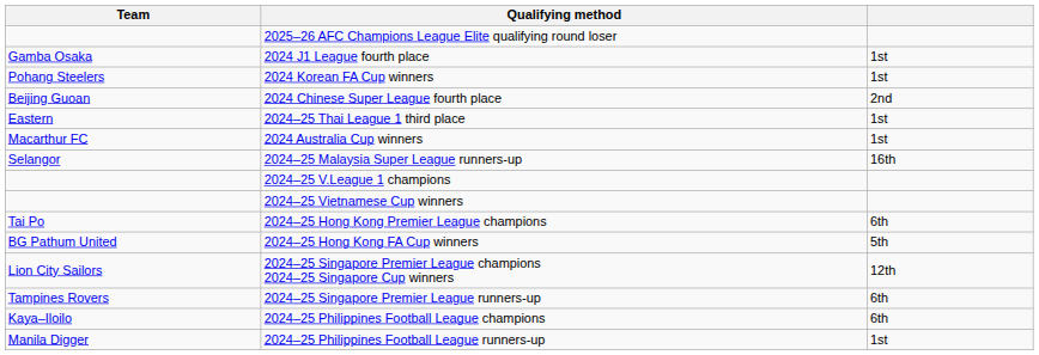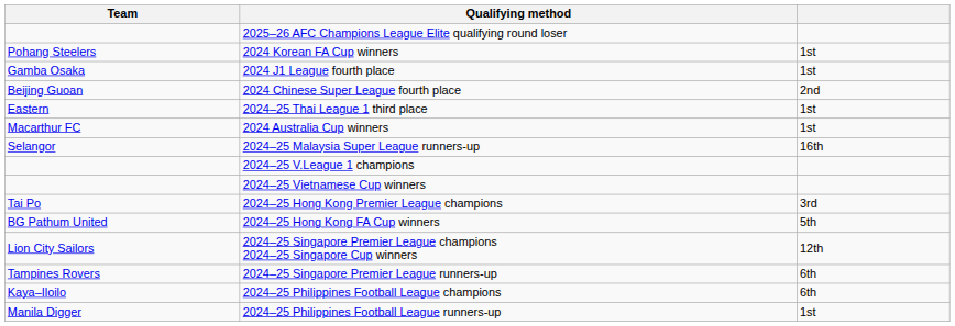rows swapped: 2024 J1 League fourth place <-> 2024 Korean FA Cup winners
2024–25 Hong Kong Premier League champions | column 3: 6th -> 3rd
